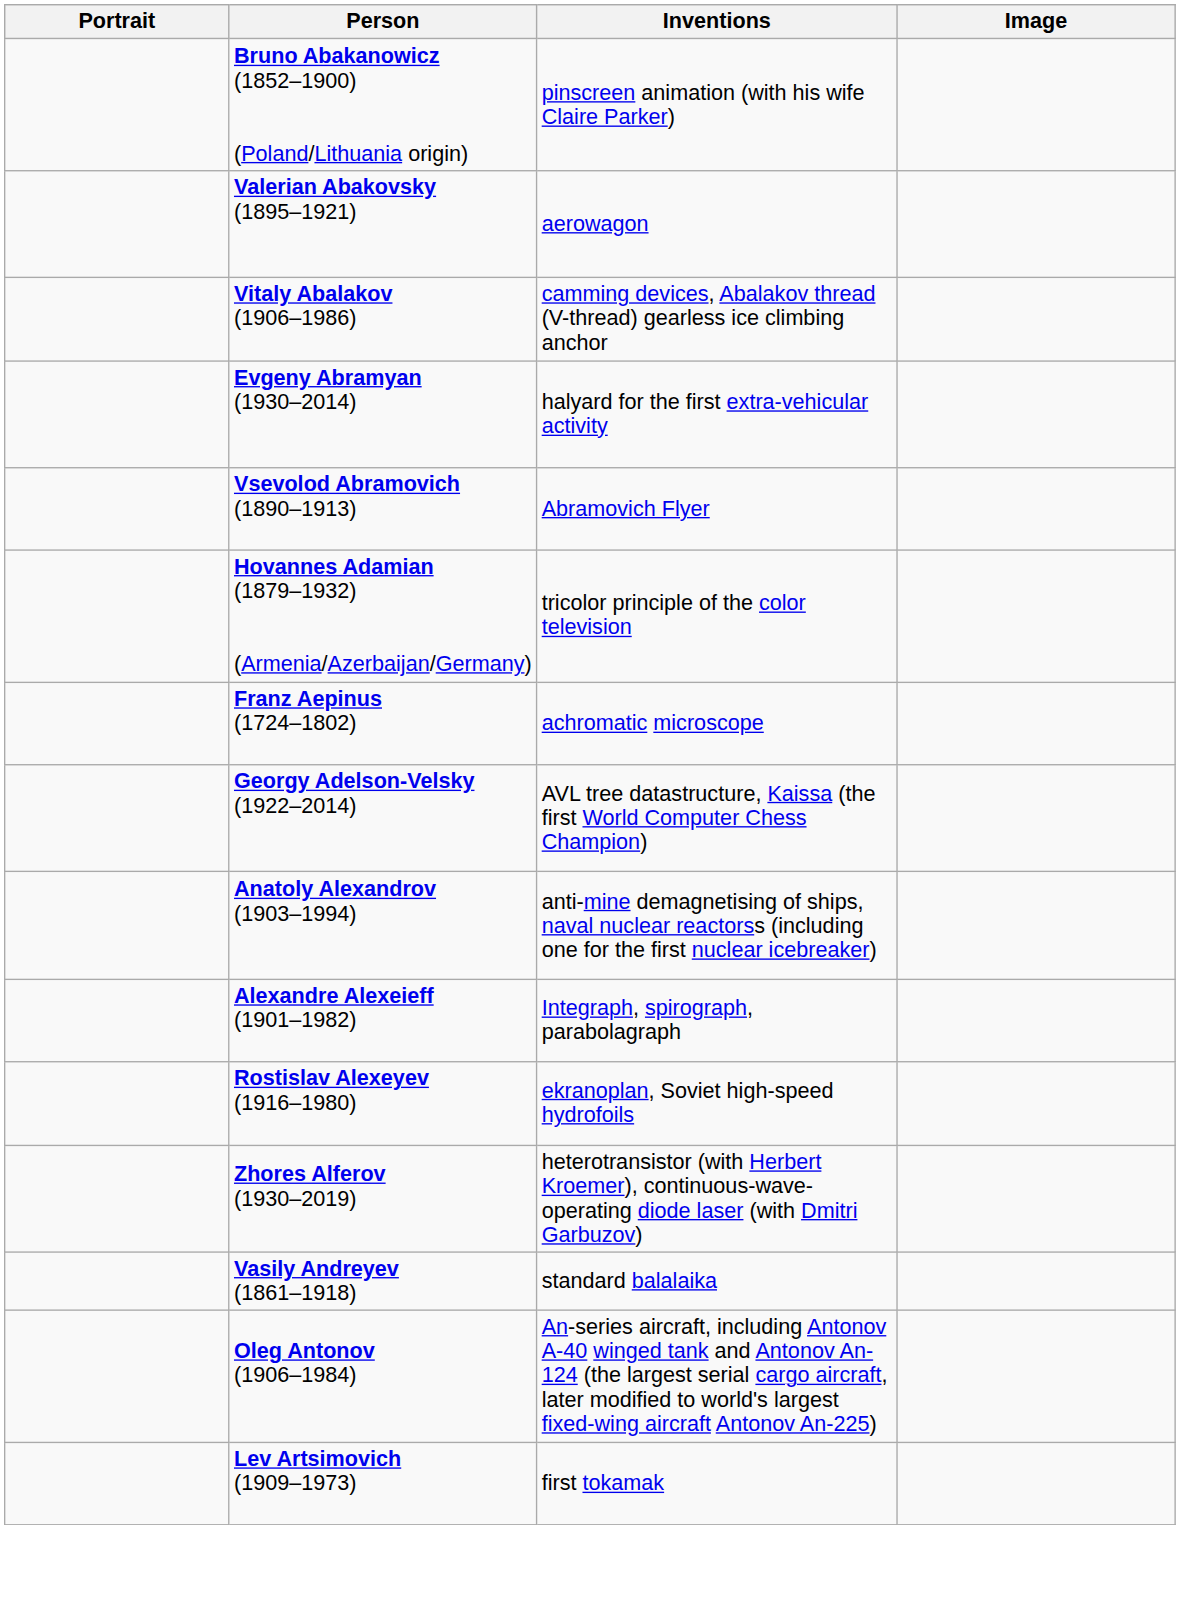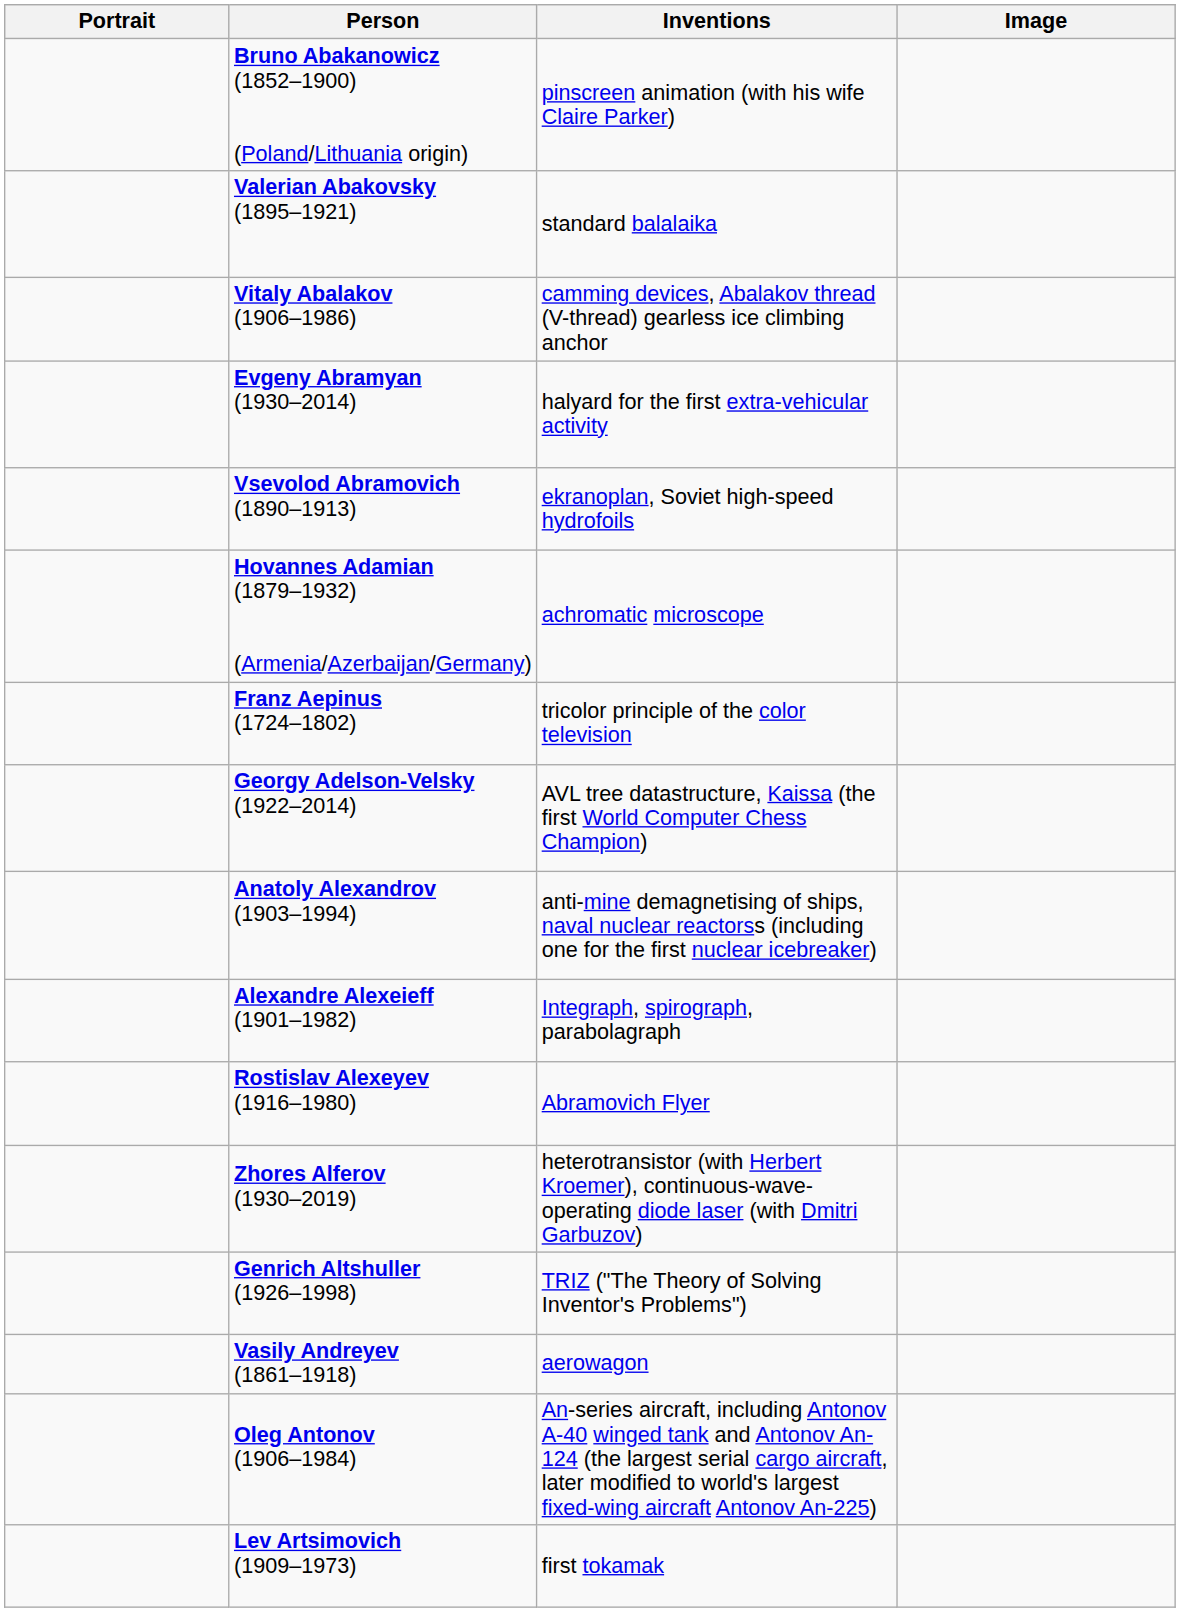Valerian Abakovsky (1895–1921) | Inventions: aerowagon -> standard balalaika
Vsevolod Abramovich (1890–1913) | Inventions: Abramovich Flyer -> ekranoplan, Soviet high-speed hydrofoils
Hovannes Adamian (1879–1932) (Armenia/Azerbaijan/Germany) | Inventions: tricolor principle of the color television -> achromatic microscope
Franz Aepinus (1724–1802) | Inventions: achromatic microscope -> tricolor principle of the color television
Rostislav Alexeyev (1916–1980) | Inventions: ekranoplan, Soviet high-speed hydrofoils -> Abramovich Flyer
+ row: Genrich Altshuller (1926–1998) | TRIZ ("The Theory of Solving Inventor's Problems")
Vasily Andreyev (1861–1918) | Inventions: standard balalaika -> aerowagon
